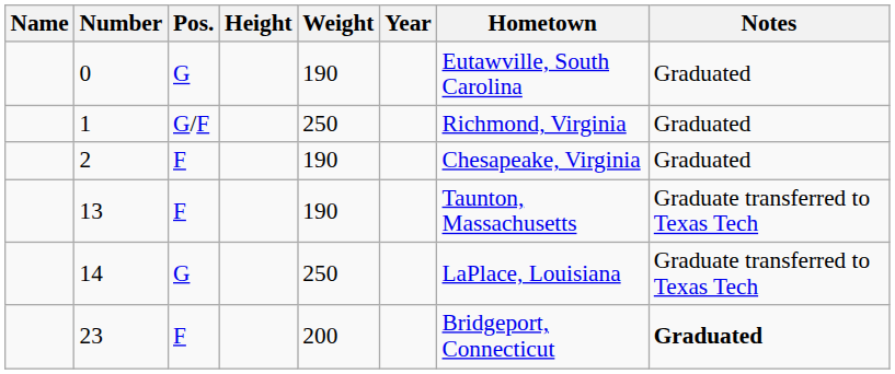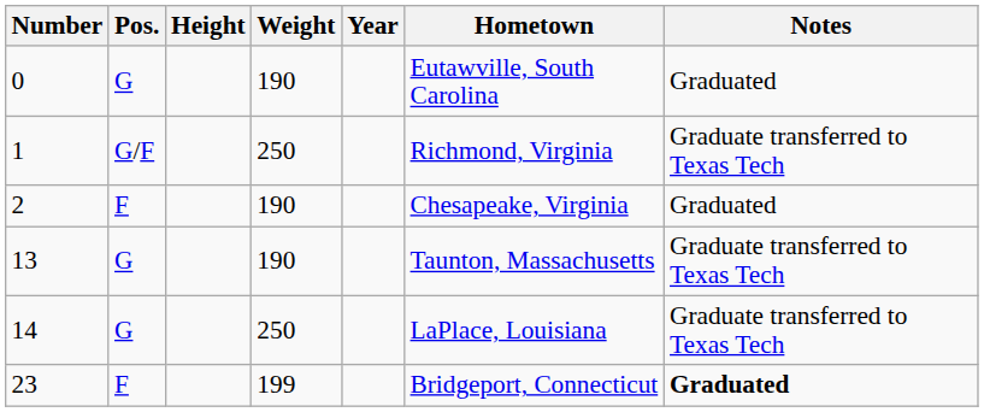- column: Name
1 | Notes: Graduated -> Graduate transferred to Texas Tech
13 | Pos.: F -> G
23 | Weight: 200 -> 199
